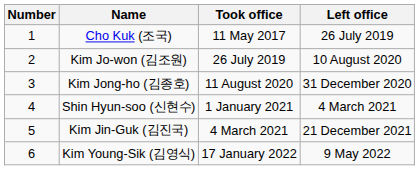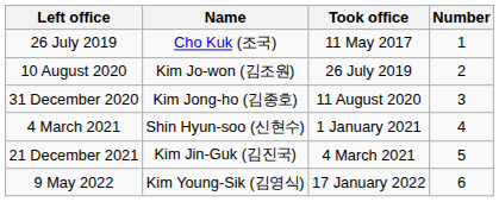columns swapped: Number <-> Left office
